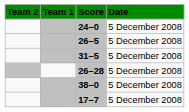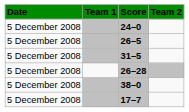columns swapped: Date <-> Team 2
